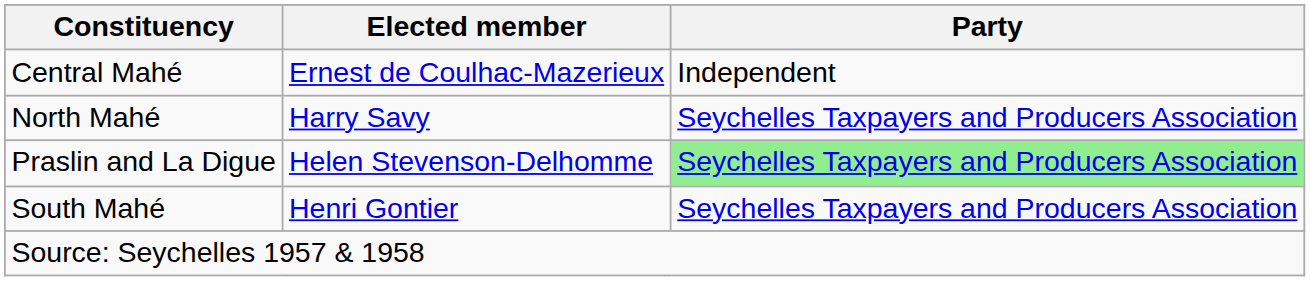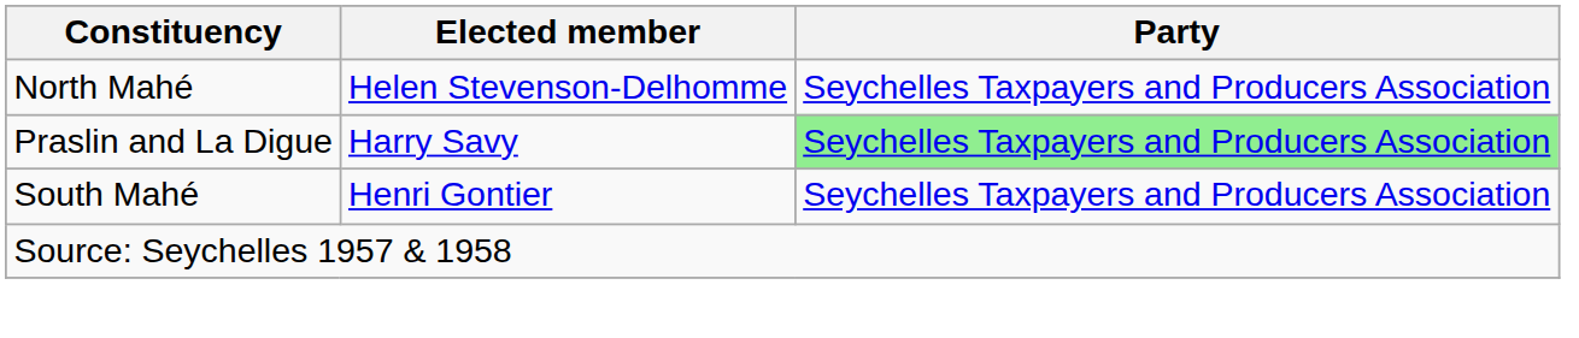- row: Central Mahé | Ernest de Coulhac-Mazerieux | Independent
North Mahé | Elected member: Harry Savy -> Helen Stevenson-Delhomme
Praslin and La Digue | Elected member: Helen Stevenson-Delhomme -> Harry Savy
